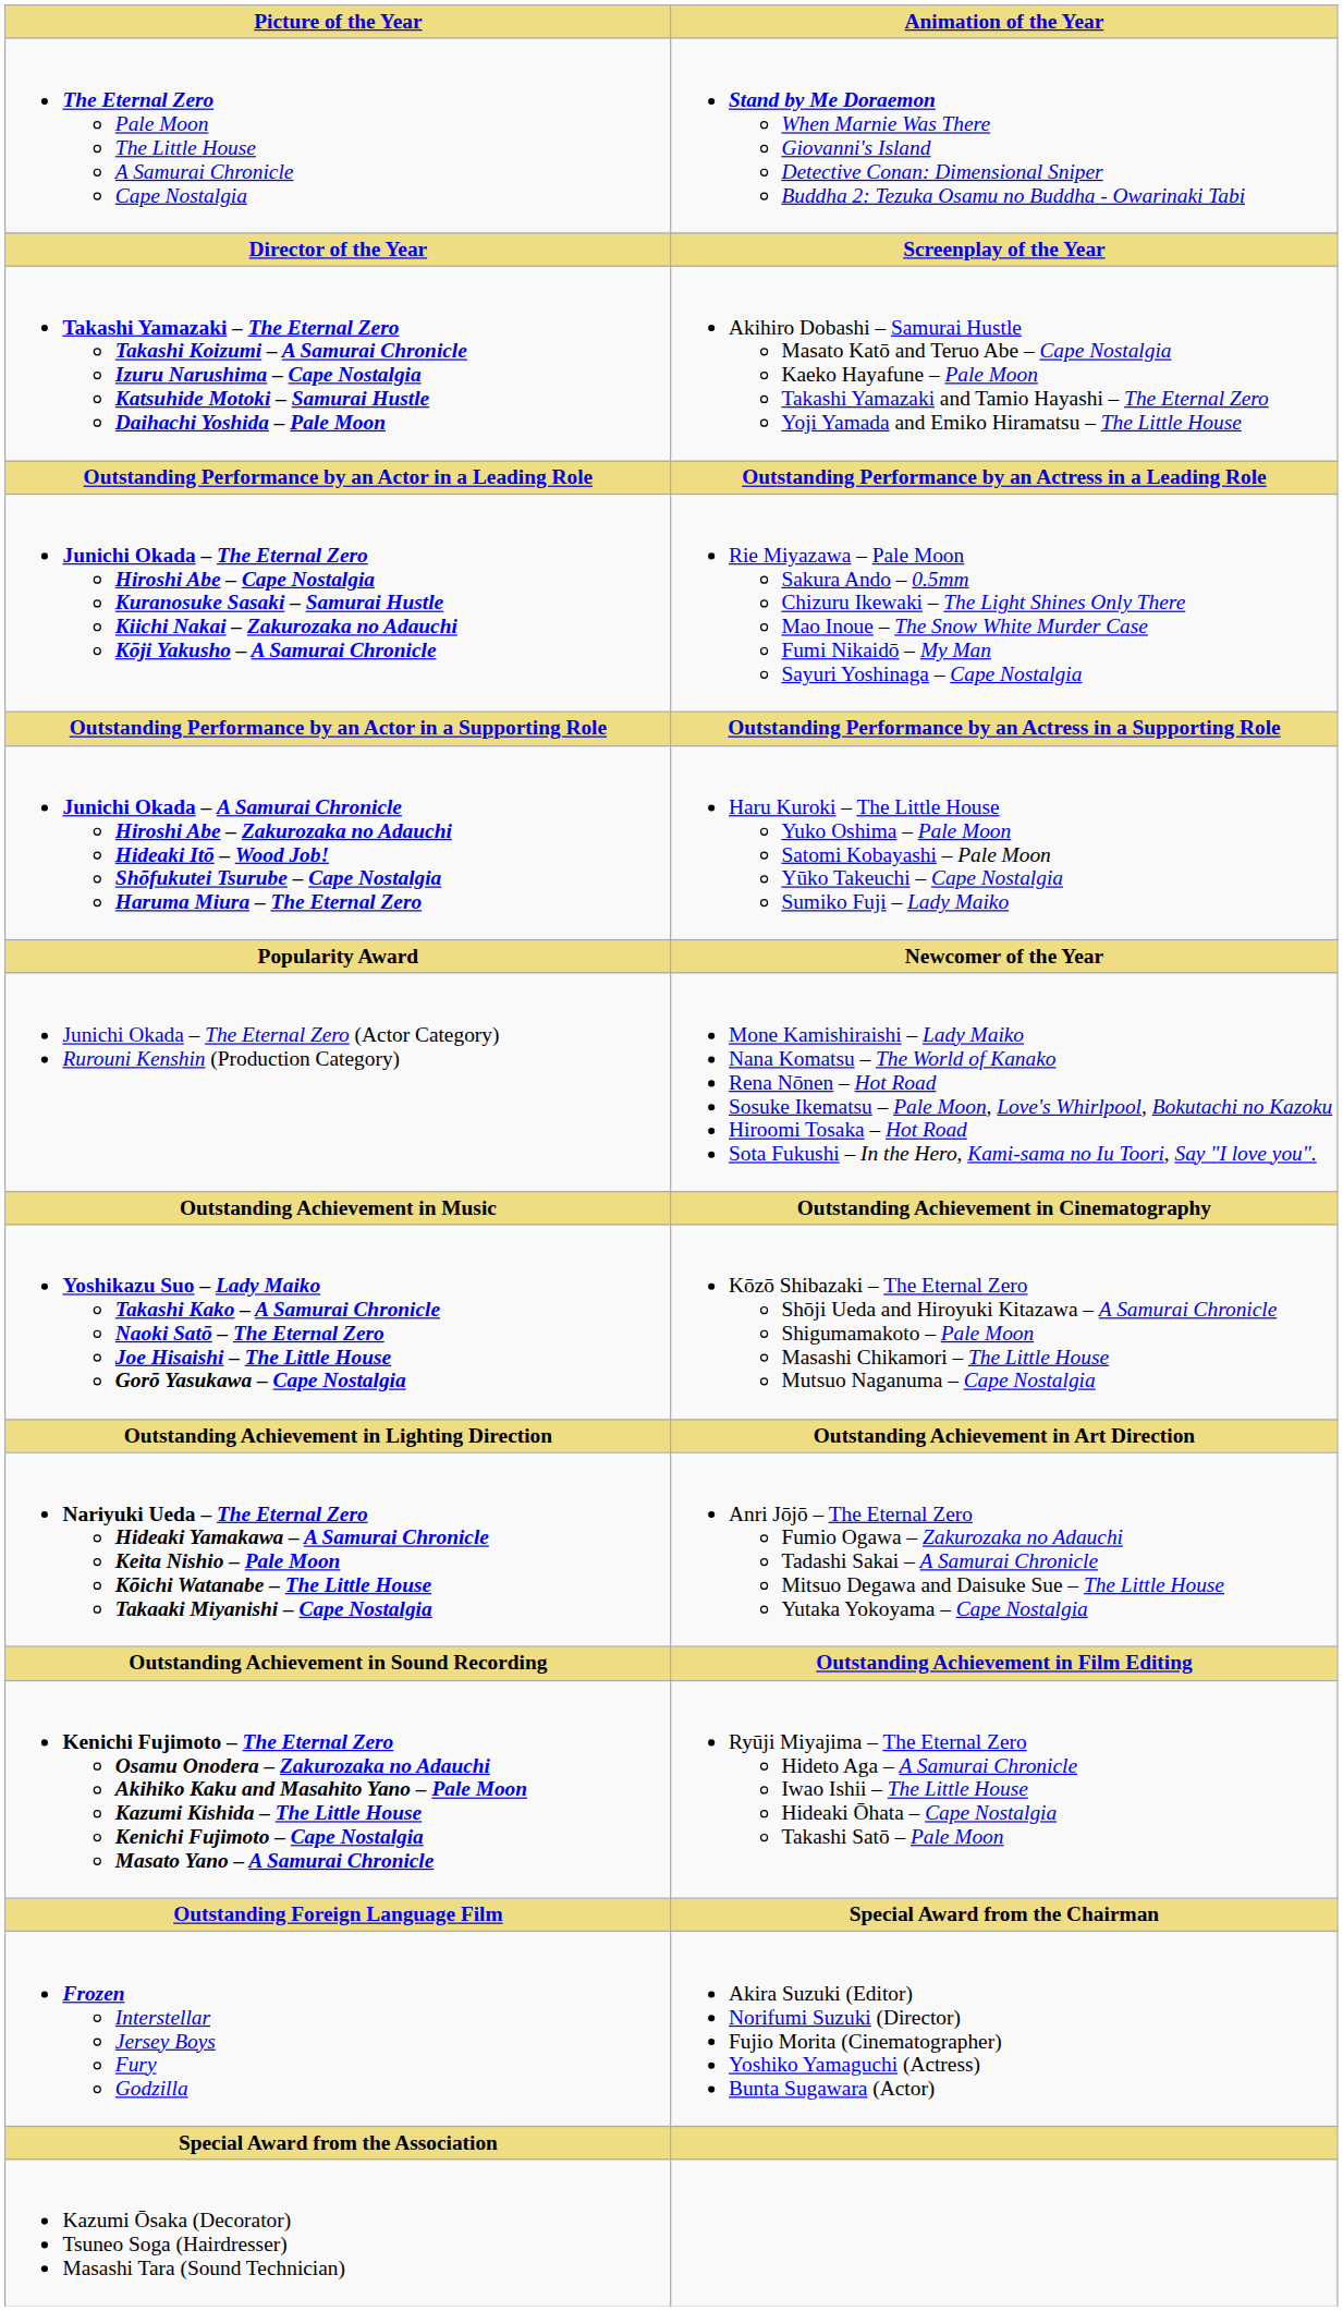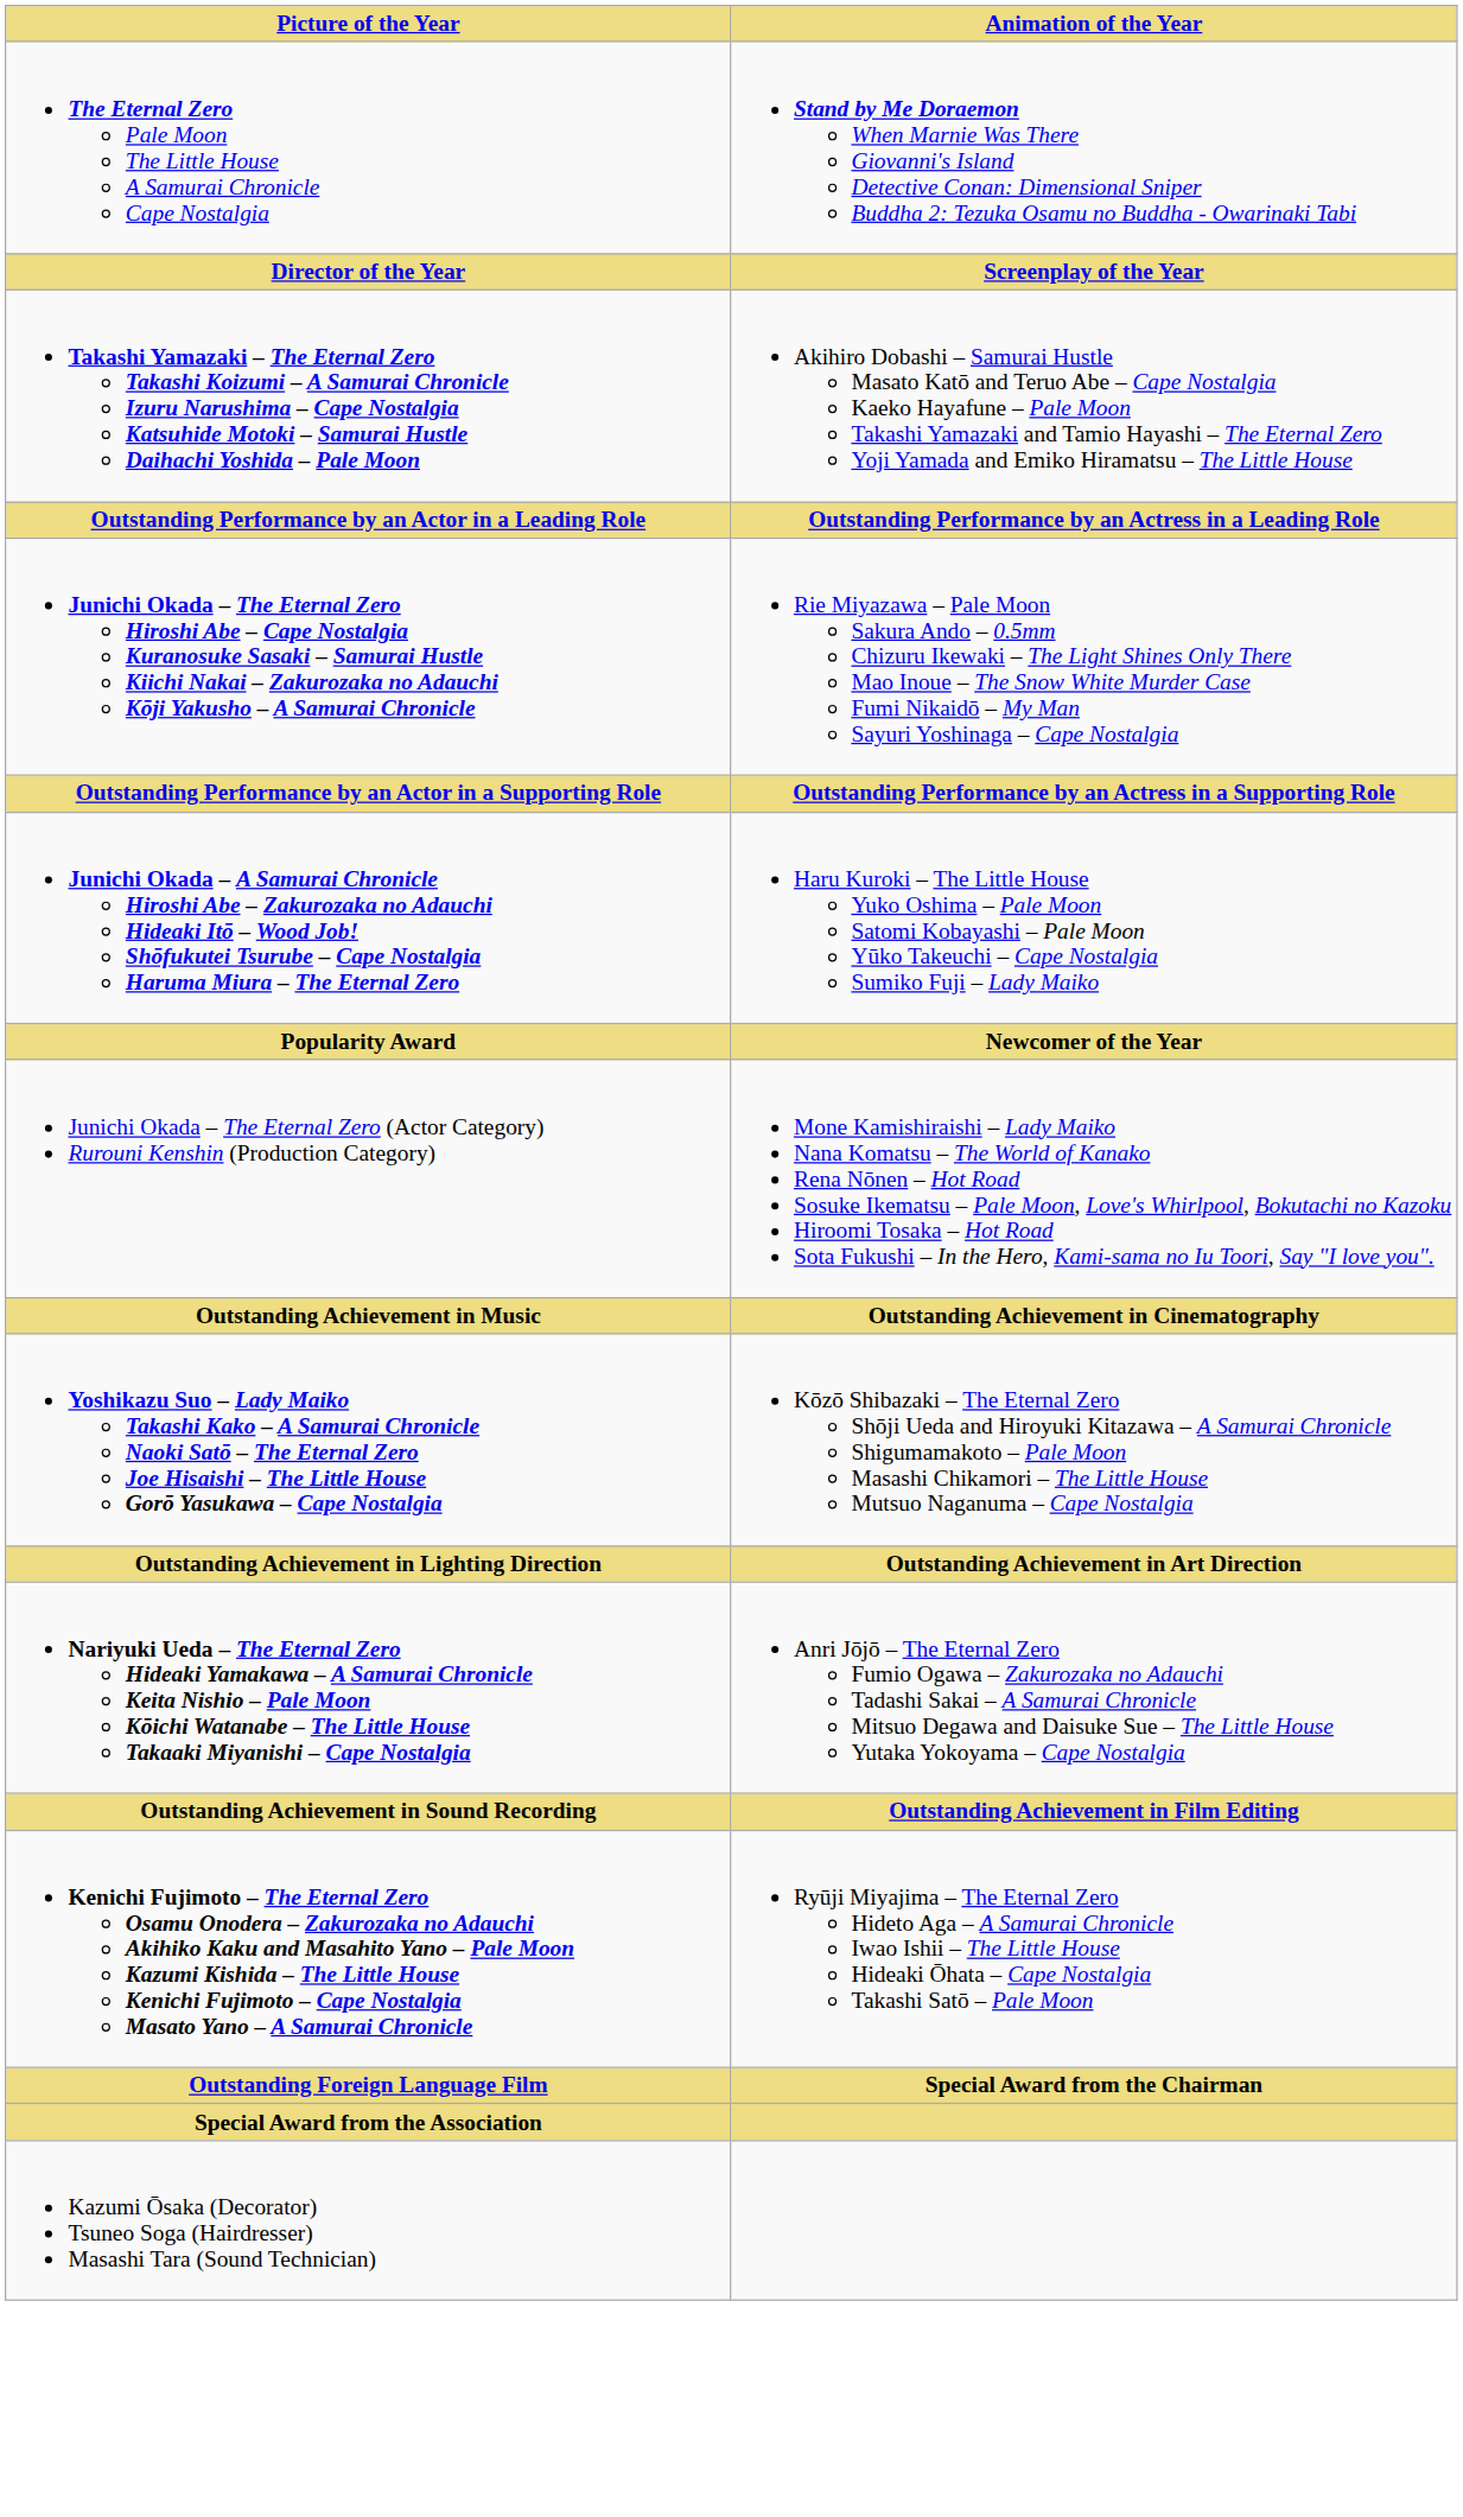- row: Frozen Interstellar Jersey Boys Fury Godzilla | Akira Suzuki (Editor) Norifumi Suzuki (Director) Fujio Morita (Cinematographer) Yoshiko Yamaguchi (Actress) Bunta Sugawara (Actor)
